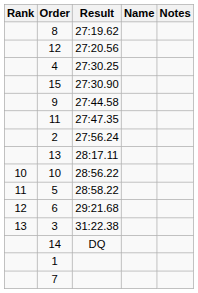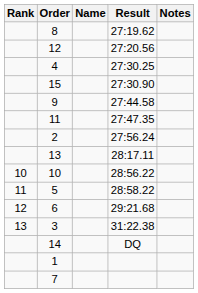columns swapped: Name <-> Result
